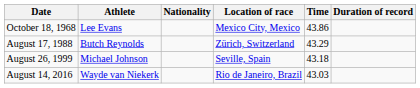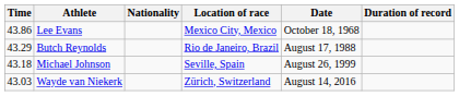columns swapped: Time <-> Date
Butch Reynolds | Location of race: Zürich, Switzerland -> Rio de Janeiro, Brazil
Wayde van Niekerk | Location of race: Rio de Janeiro, Brazil -> Zürich, Switzerland
